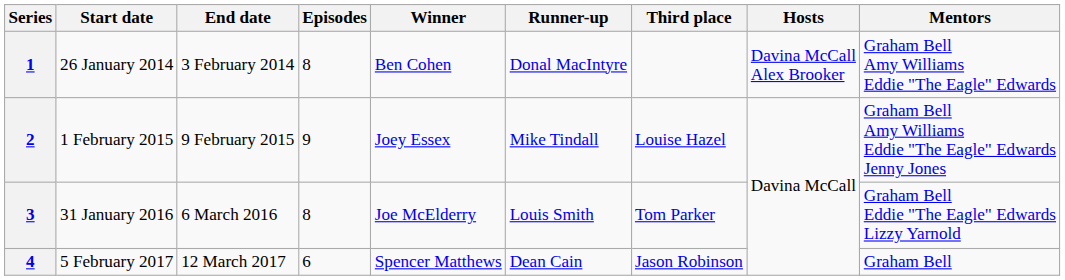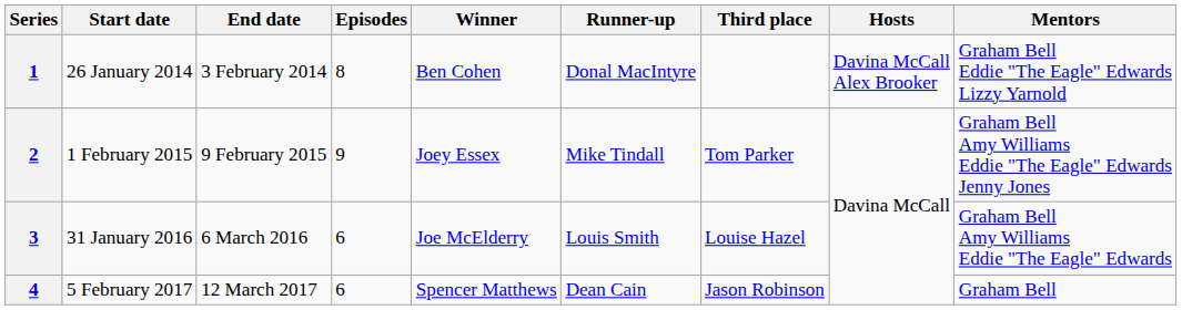1 | Mentors: Graham Bell Amy Williams Eddie "The Eagle" Edwards -> Graham Bell Eddie "The Eagle" Edwards Lizzy Yarnold
2 | Third place: Louise Hazel -> Tom Parker
3 | Episodes: 8 -> 6
3 | Third place: Tom Parker -> Louise Hazel
3 | Mentors: Graham Bell Eddie "The Eagle" Edwards Lizzy Yarnold -> Graham Bell Amy Williams Eddie "The Eagle" Edwards
